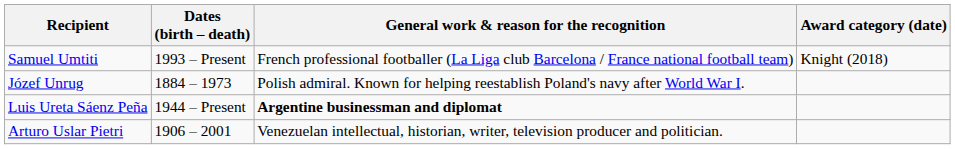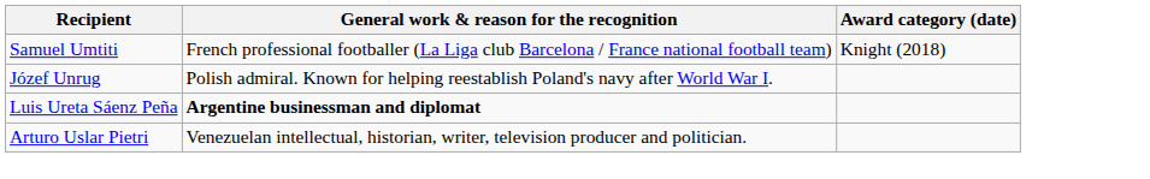- column: Dates (birth – death) | 1993 – Present | 1884 – 1973 | 1944 – Present | 1906 – 2001
